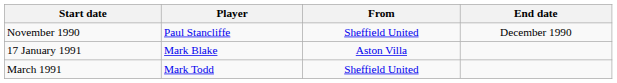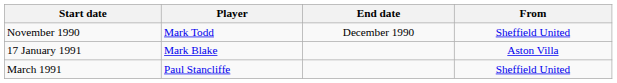columns swapped: From <-> End date
November 1990 | Player: Paul Stancliffe -> Mark Todd
March 1991 | Player: Mark Todd -> Paul Stancliffe
